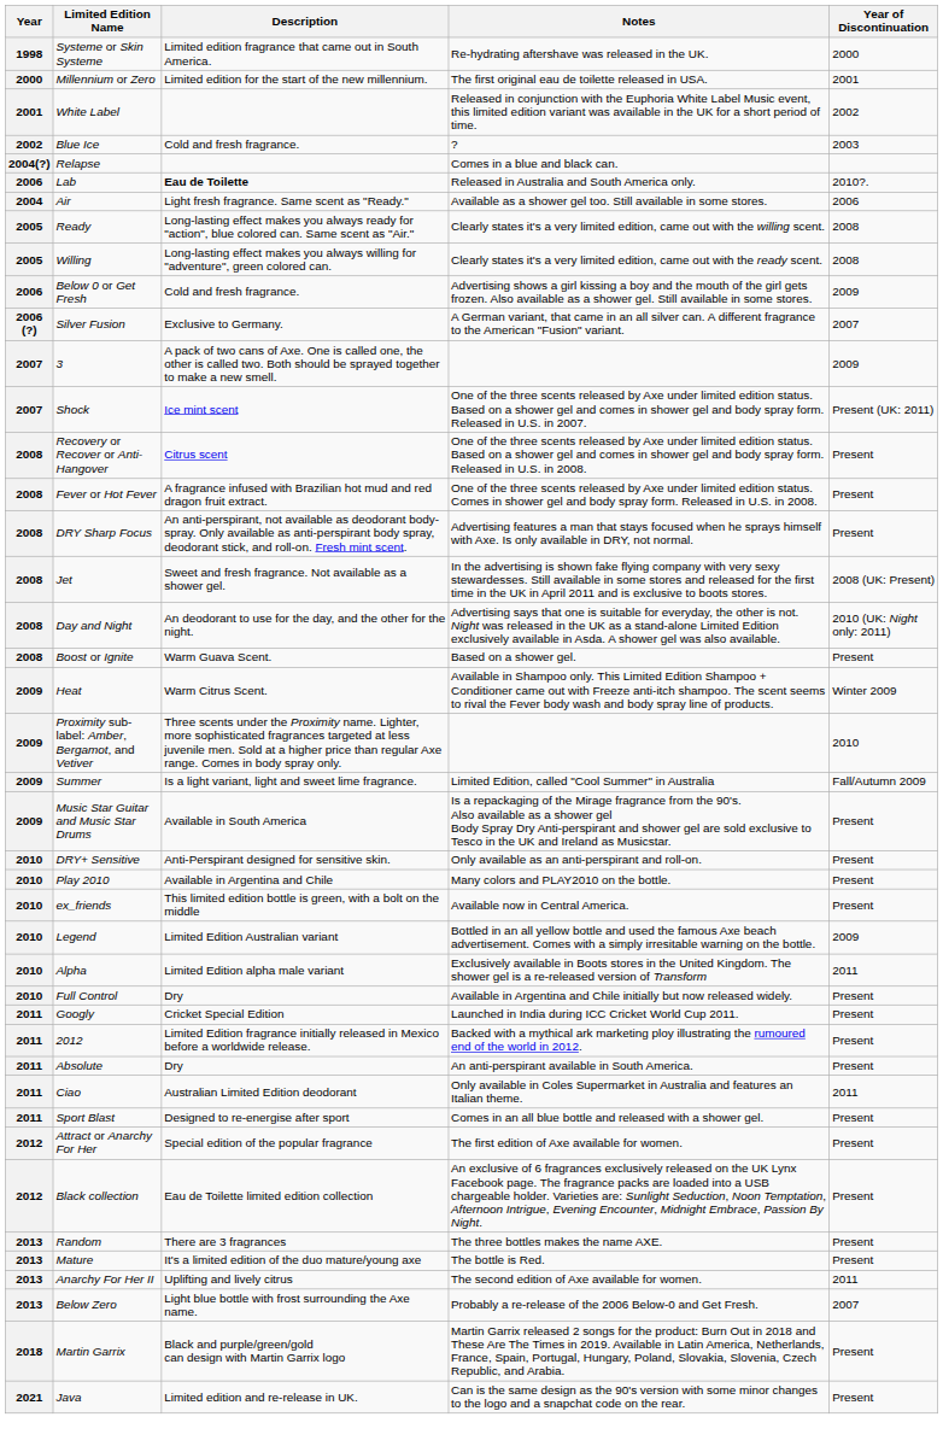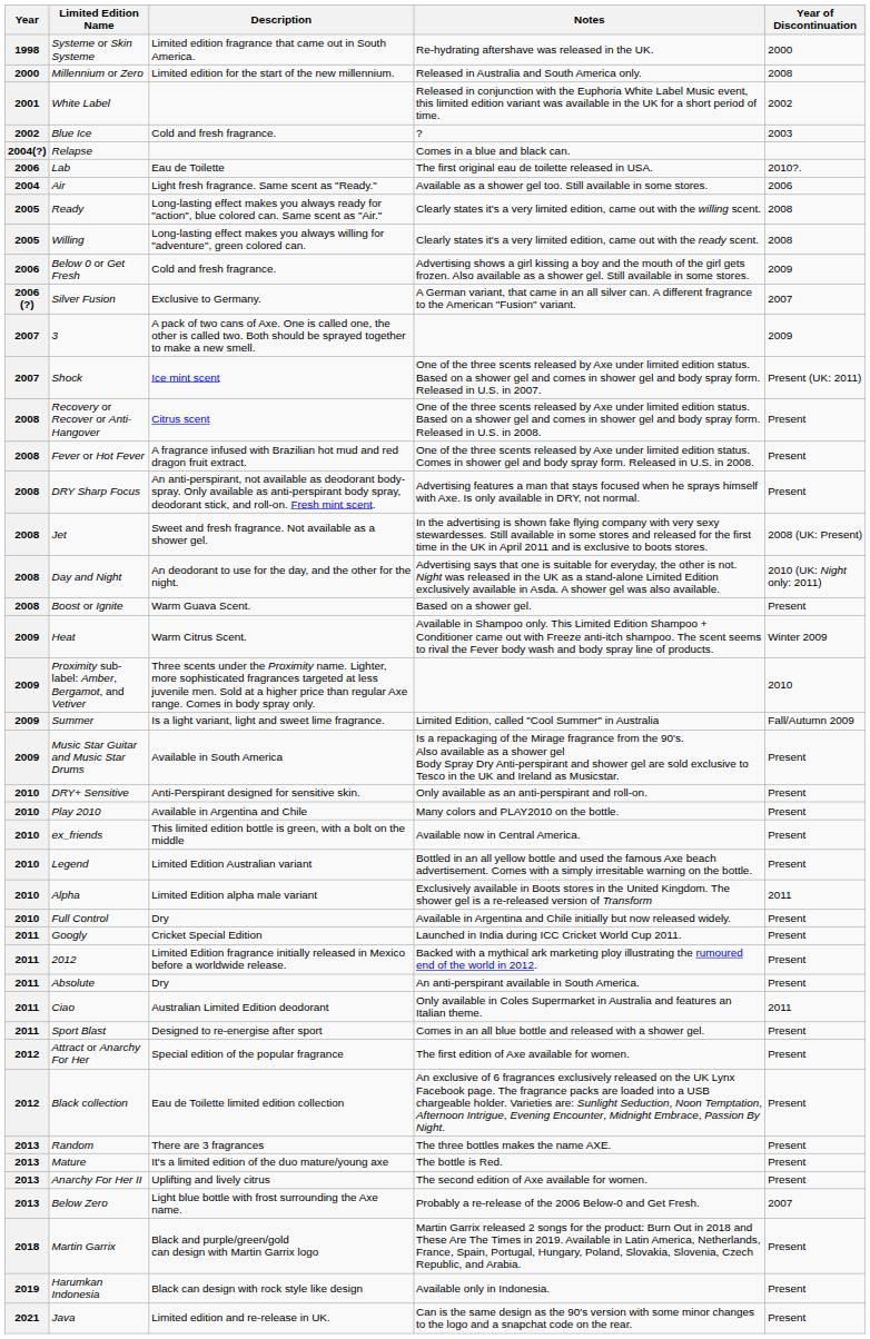Millennium or Zero | Notes: The first original eau de toilette released in USA. -> Released in Australia and South America only.
Millennium or Zero | Year of Discontinuation: 2001 -> 2008
Lab | Description: bold -> normal
Lab | Notes: Released in Australia and South America only. -> The first original eau de toilette released in USA.
Legend | Year of Discontinuation: 2009 -> Present
Anarchy For Her II | Year of Discontinuation: 2011 -> Present
+ row: 2019 | Harumkan Indonesia | Black can design with rock style like design | Available only in Indonesia. | Present
